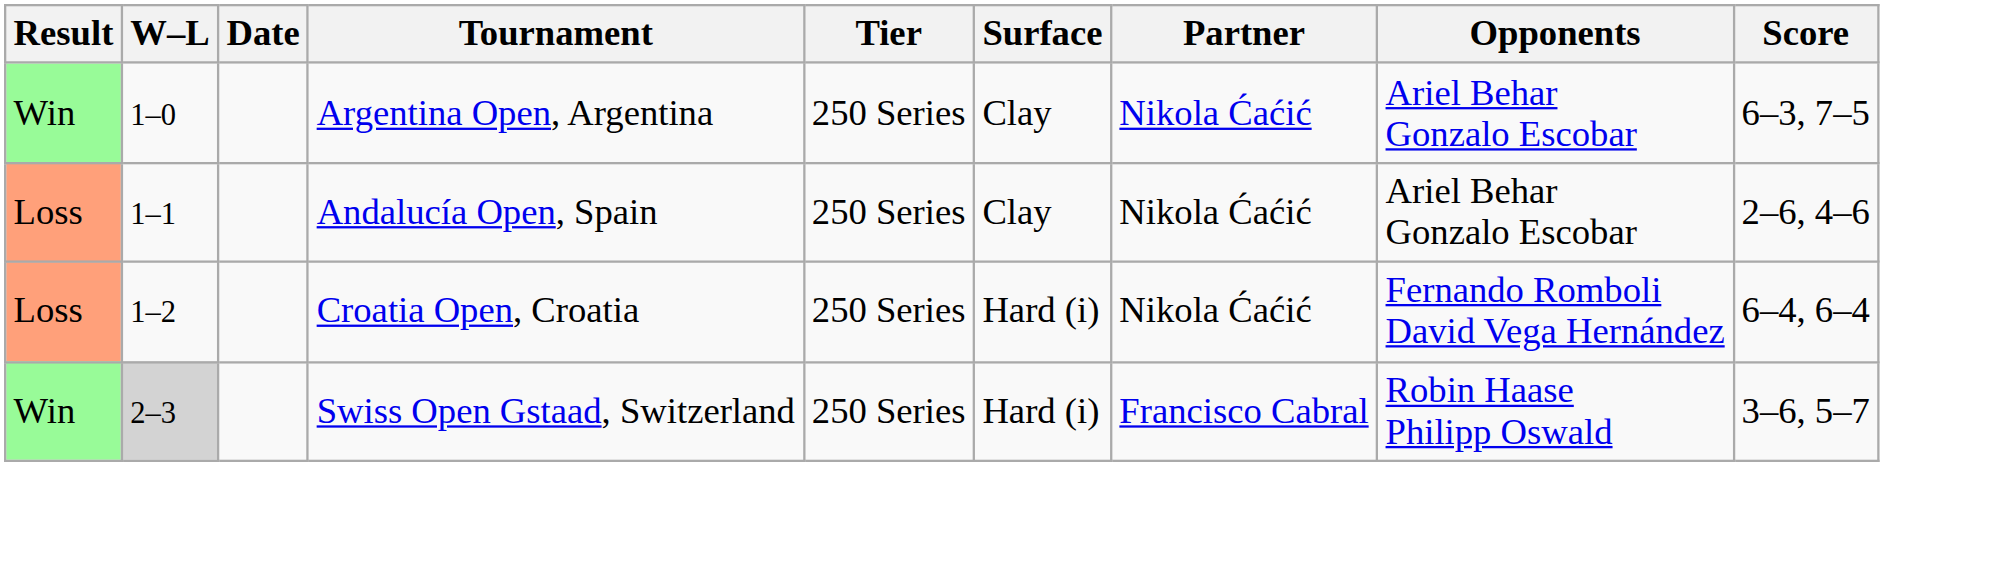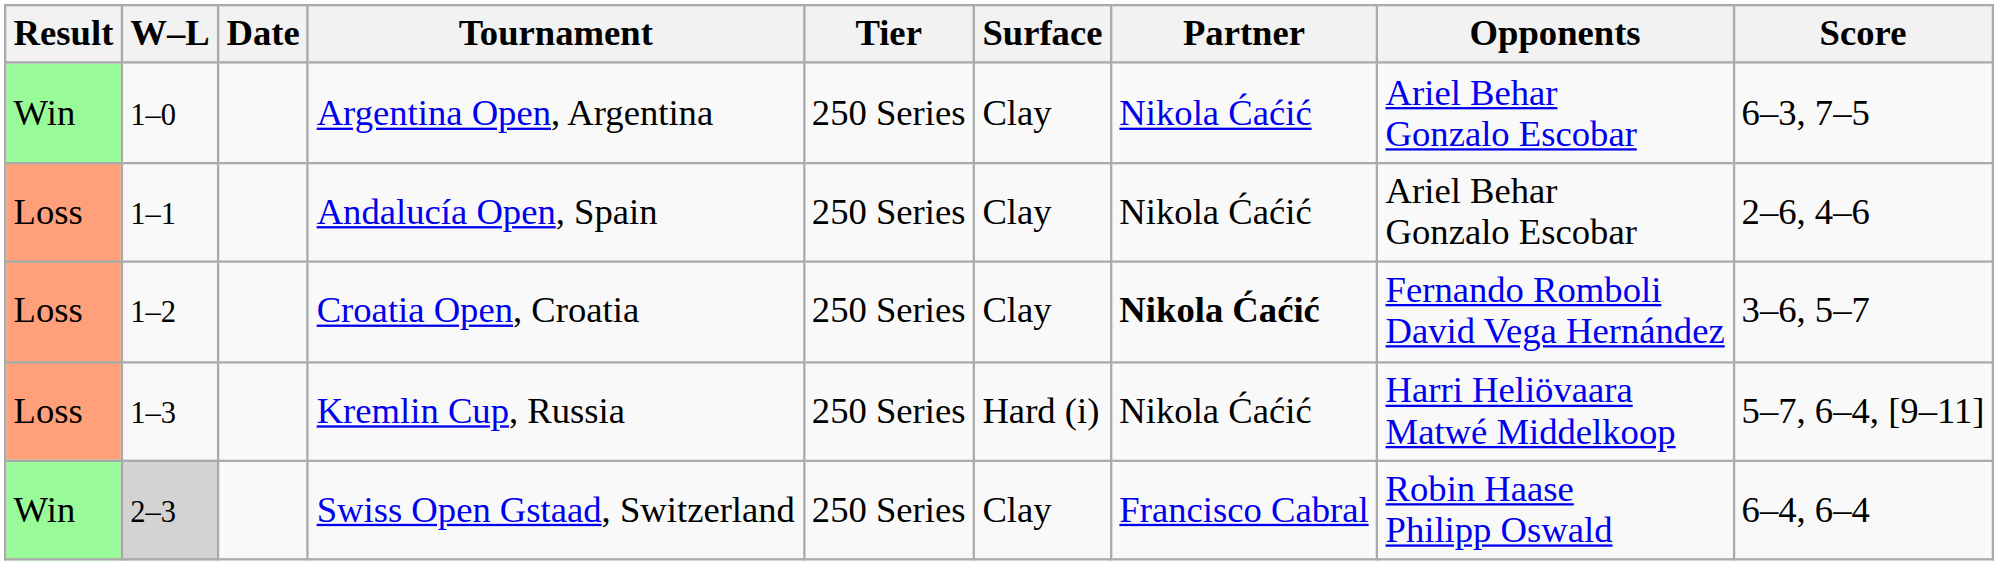Croatia Open, Croatia | Surface: Hard (i) -> Clay
Croatia Open, Croatia | Partner: normal -> bold
Croatia Open, Croatia | Score: 6–4, 6–4 -> 3–6, 5–7
+ row: Loss | 1–3 | Kremlin Cup, Russia | 250 Series | Hard (i) | Nikola Ćaćić | Harri Heliövaara Matwé Middelkoop | 5–7, 6–4, [9–11]
Swiss Open Gstaad, Switzerland | Surface: Hard (i) -> Clay
Swiss Open Gstaad, Switzerland | Score: 3–6, 5–7 -> 6–4, 6–4
